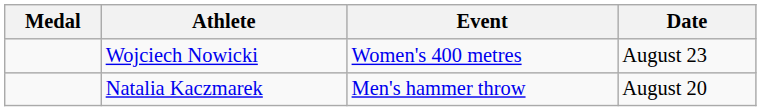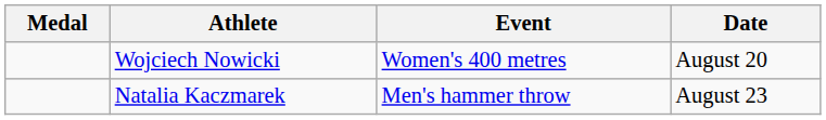Wojciech Nowicki | Date: August 23 -> August 20
Natalia Kaczmarek | Date: August 20 -> August 23
